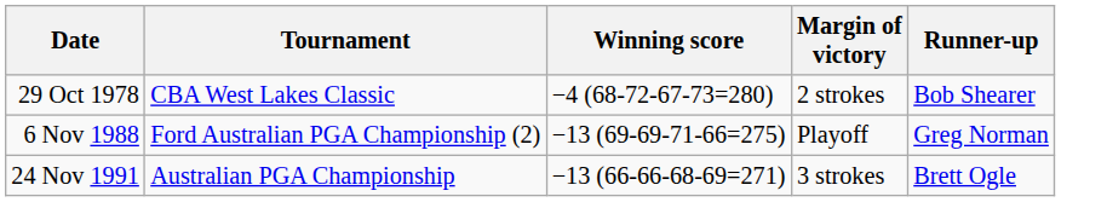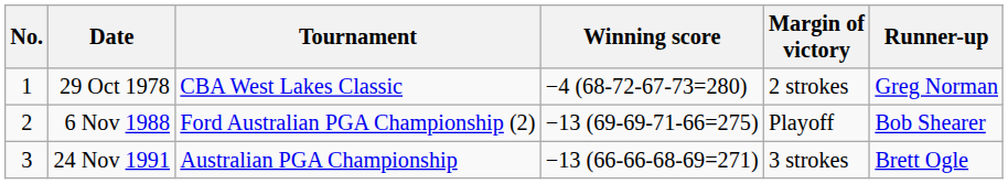+ column: No. | 1 | 2 | 3
29 Oct 1978 | Runner-up: Bob Shearer -> Greg Norman
6 Nov 1988 | Runner-up: Greg Norman -> Bob Shearer
